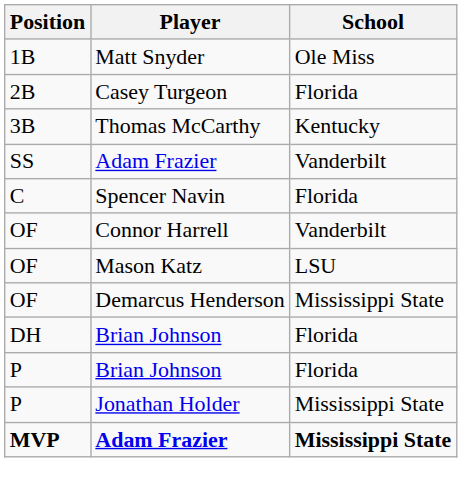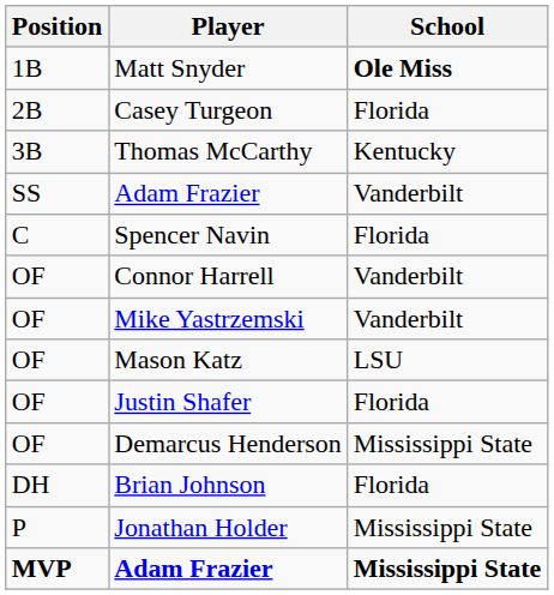Matt Snyder | School: normal -> bold
+ row: OF | Mike Yastrzemski | Vanderbilt
+ row: OF | Justin Shafer | Florida
- row: P | Brian Johnson | Florida
